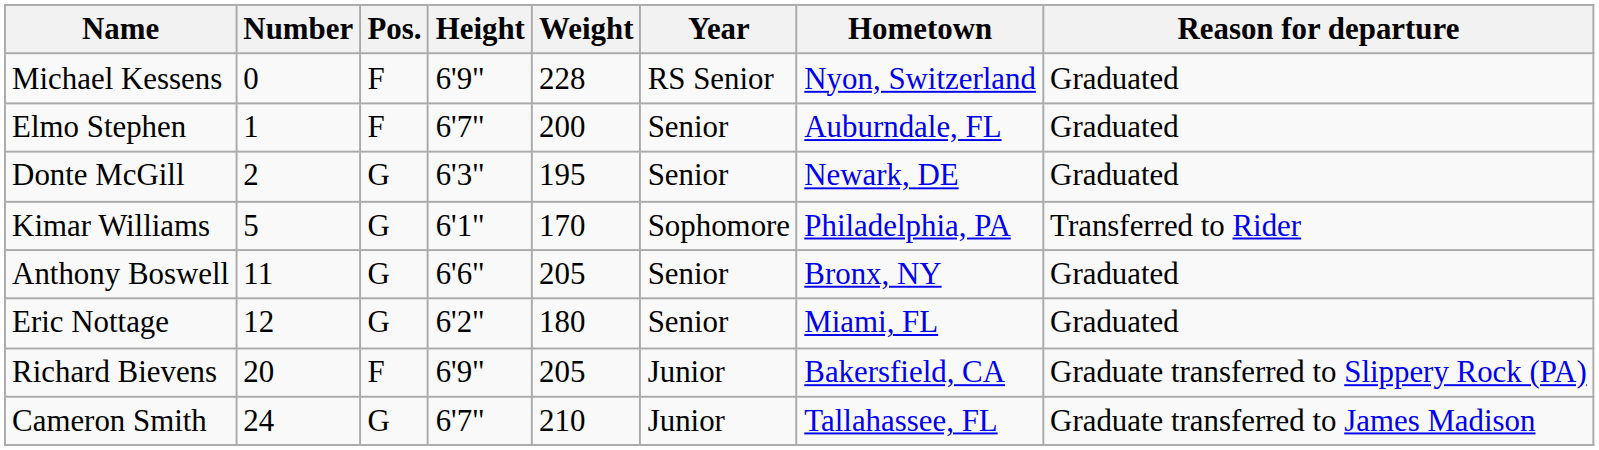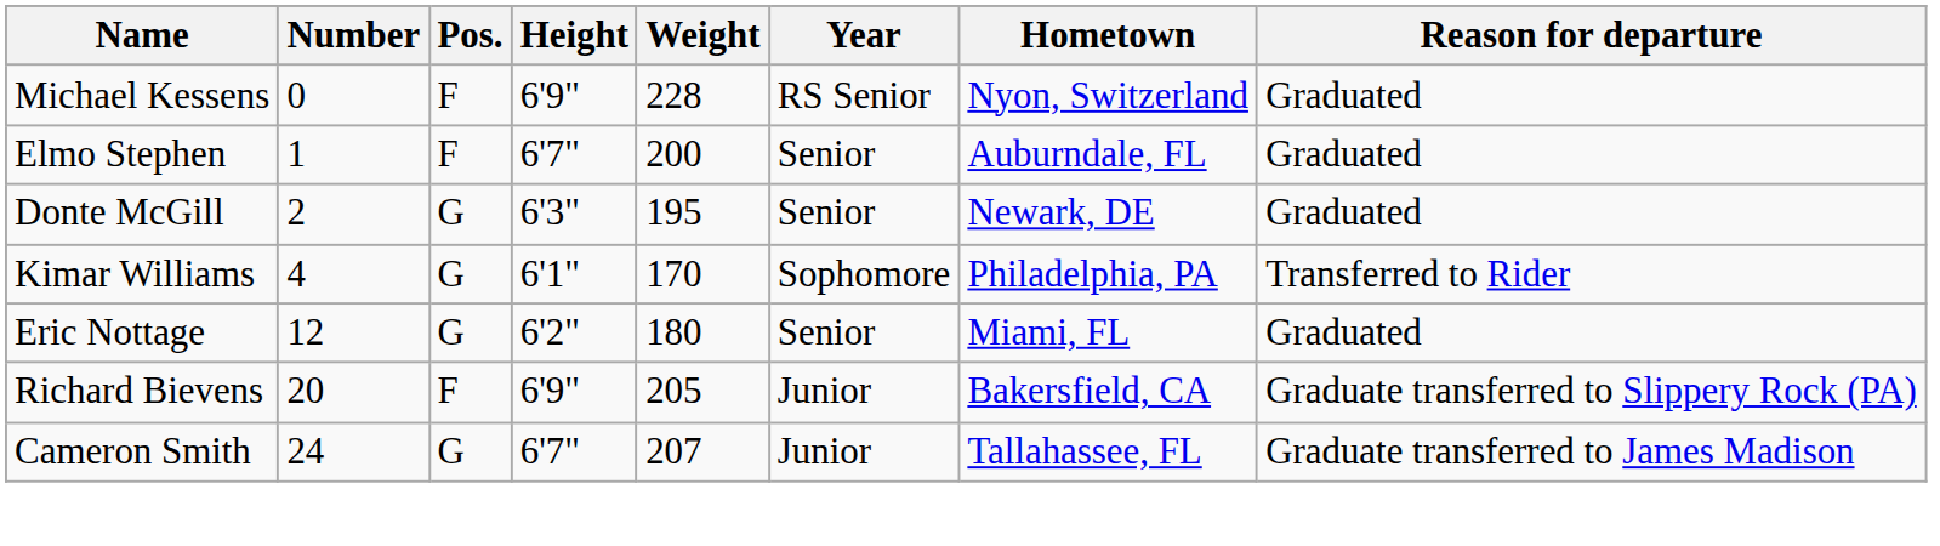Kimar Williams | Number: 5 -> 4
- row: Anthony Boswell | 11 | G | 6'6" | 205 | Senior | Bronx, NY | Graduated
Cameron Smith | Weight: 210 -> 207
